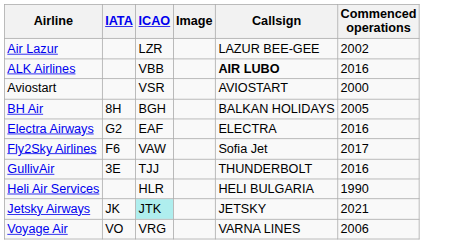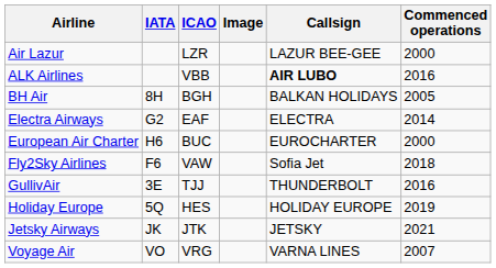Air Lazur | Commenced operations: 2002 -> 2000
- row: Aviostart | VSR | AVIOSTART | 2000
Electra Airways | Commenced operations: 2016 -> 2014
+ row: European Air Charter | H6 | BUC | EUROCHARTER | 2000
Fly2Sky Airlines | Commenced operations: 2017 -> 2018
- row: Heli Air Services | HLR | HELI BULGARIA | 1990
+ row: Holiday Europe | 5Q | HES | HOLIDAY EUROPE | 2019
Jetsky Airways | ICAO: paleturquoise background -> no background
Voyage Air | Commenced operations: 2006 -> 2007
